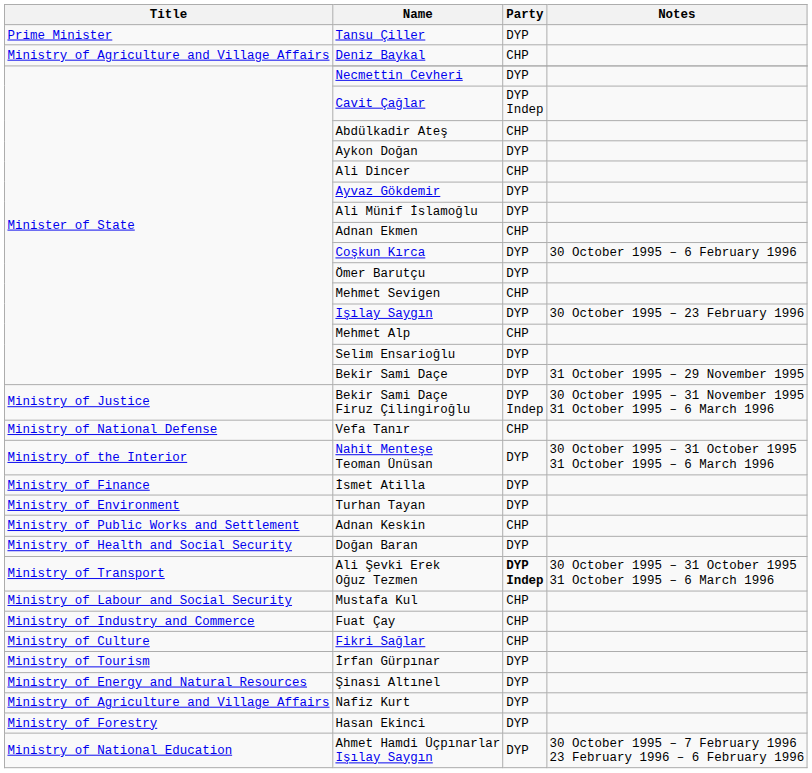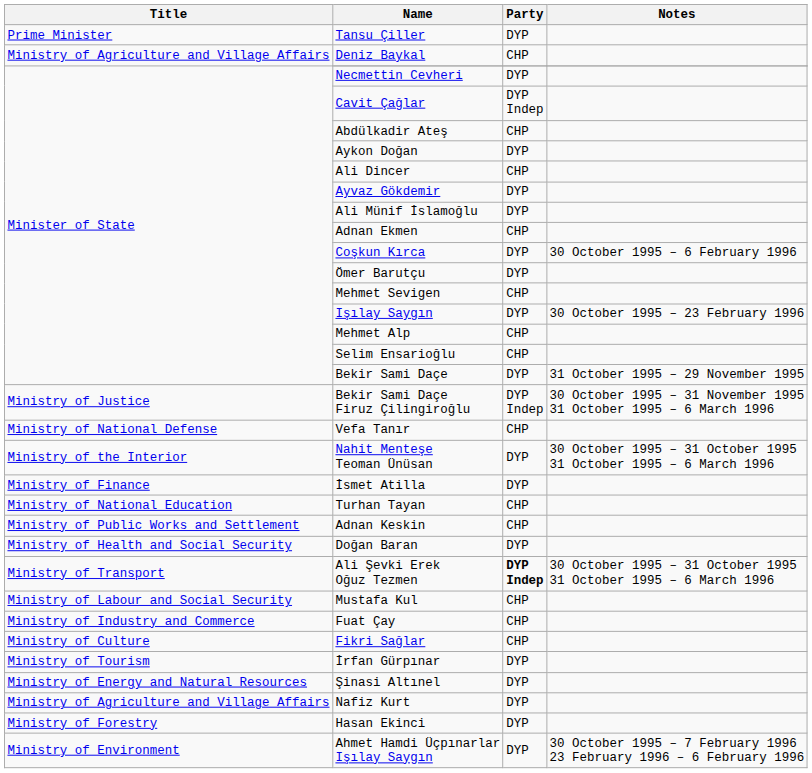Selim Ensarioğlu | Party: DYP -> CHP
Turhan Tayan | Title: Ministry of Environment -> Ministry of National Education
Turhan Tayan | Party: DYP -> CHP
Ahmet Hamdi Üçpınarlar Işılay Saygın | Title: Ministry of National Education -> Ministry of Environment
